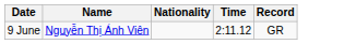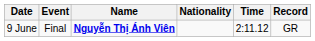+ column: Event | Final
9 June | Name: normal -> bold
